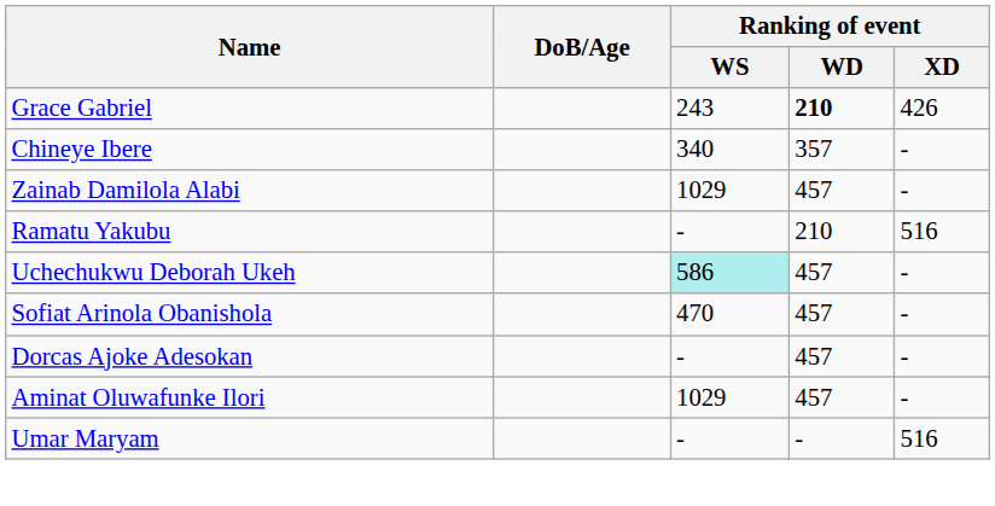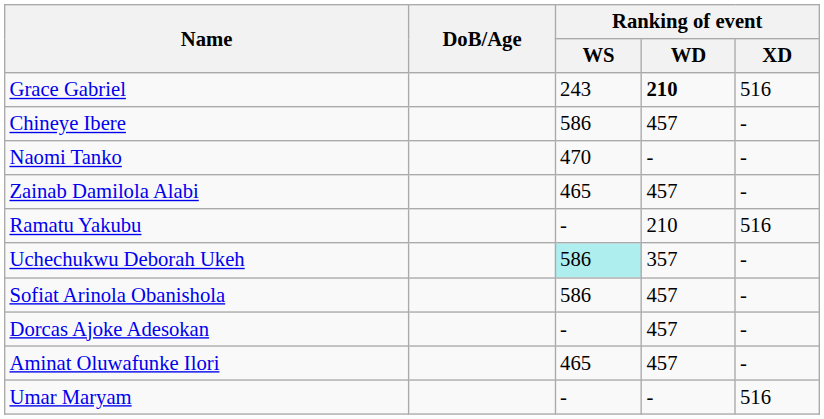Grace Gabriel | Ranking of event / XD: 426 -> 516
Chineye Ibere | Ranking of event / WS: 340 -> 586
Chineye Ibere | Ranking of event / WD: 357 -> 457
+ row: Naomi Tanko | 470 | - | -
Zainab Damilola Alabi | Ranking of event / WS: 1029 -> 465
Uchechukwu Deborah Ukeh | Ranking of event / WD: 457 -> 357
Sofiat Arinola Obanishola | Ranking of event / WS: 470 -> 586
Aminat Oluwafunke Ilori | Ranking of event / WS: 1029 -> 465
